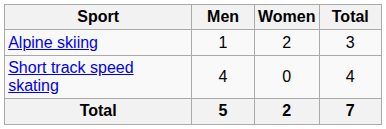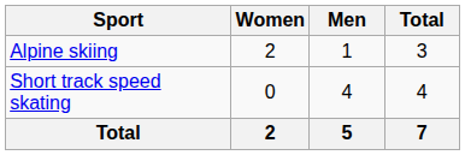columns swapped: Men <-> Women
